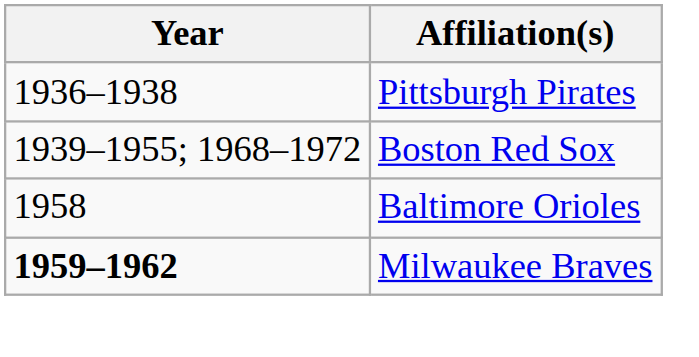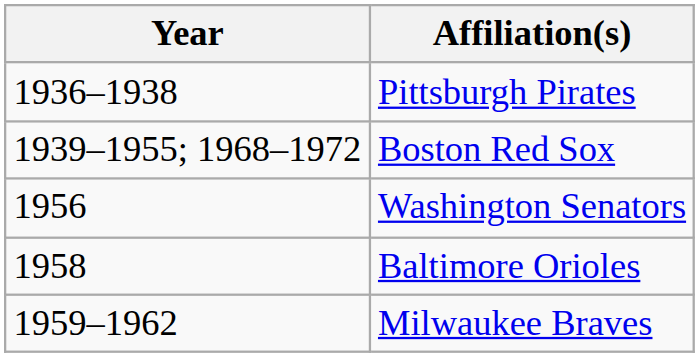+ row: 1956 | Washington Senators
Milwaukee Braves | Year: bold -> normal
